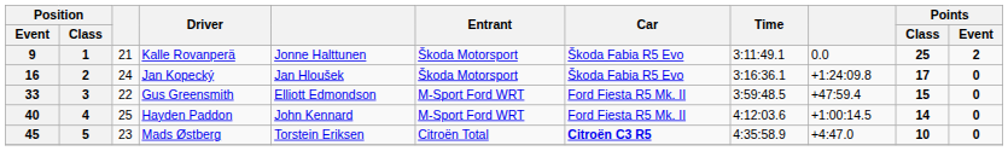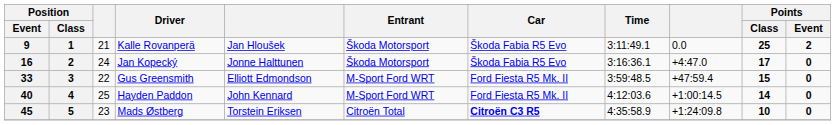Kalle Rovanperä | column 5: Jonne Halttunen -> Jan Hloušek
Jan Kopecký | column 5: Jan Hloušek -> Jonne Halttunen
Jan Kopecký | column 9: +1:24:09.8 -> +4:47.0
Mads Østberg | column 9: +4:47.0 -> +1:24:09.8
